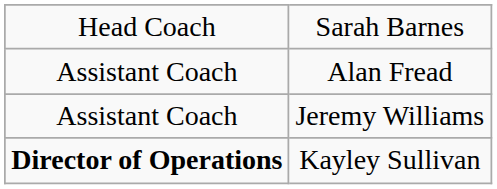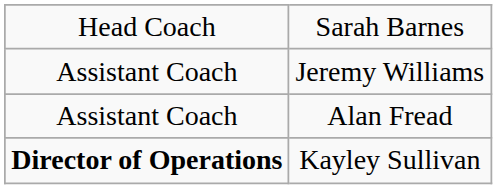rows swapped: Jeremy Williams <-> Alan Fread
